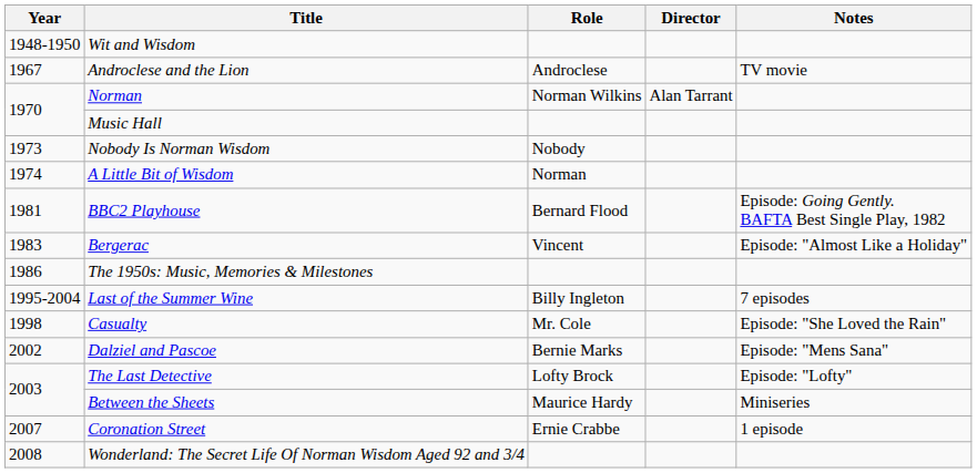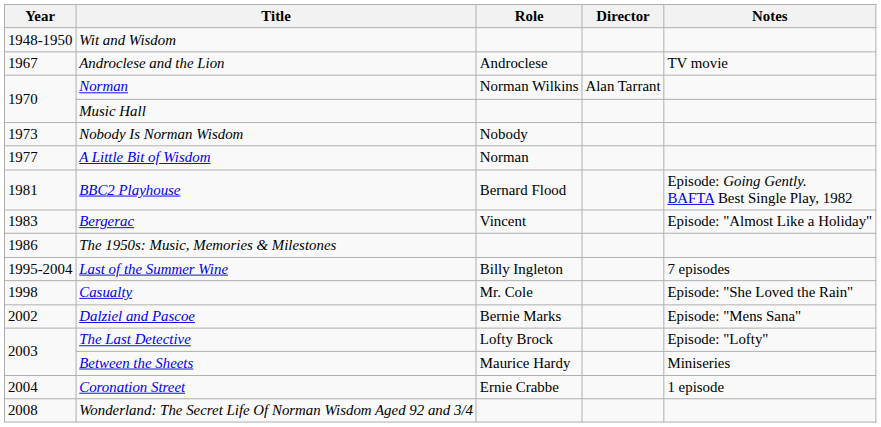A Little Bit of Wisdom | Year: 1974 -> 1977
Coronation Street | Year: 2007 -> 2004
